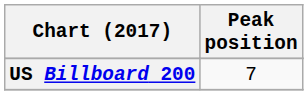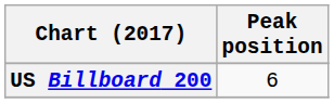US Billboard 200 | Peak position: 7 -> 6
